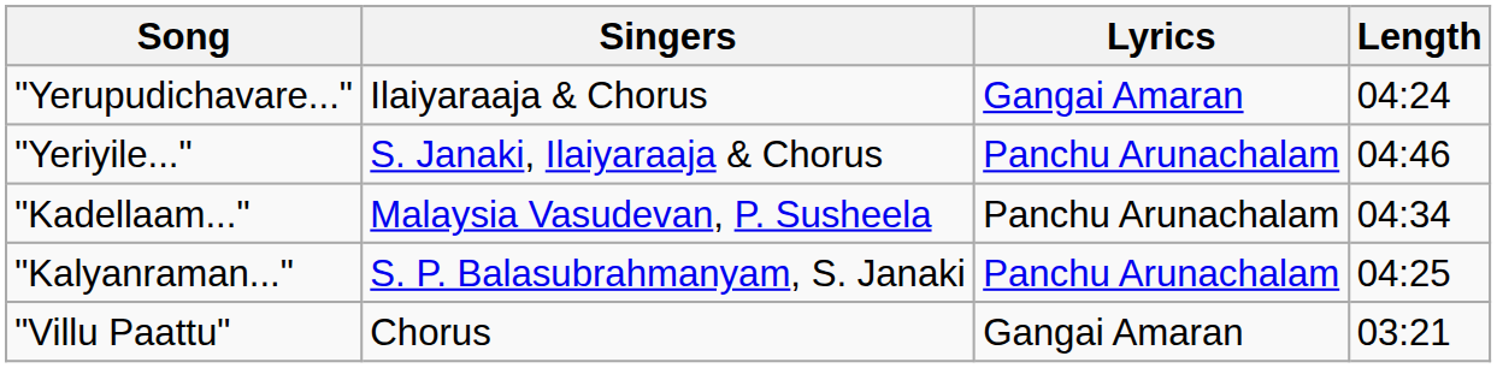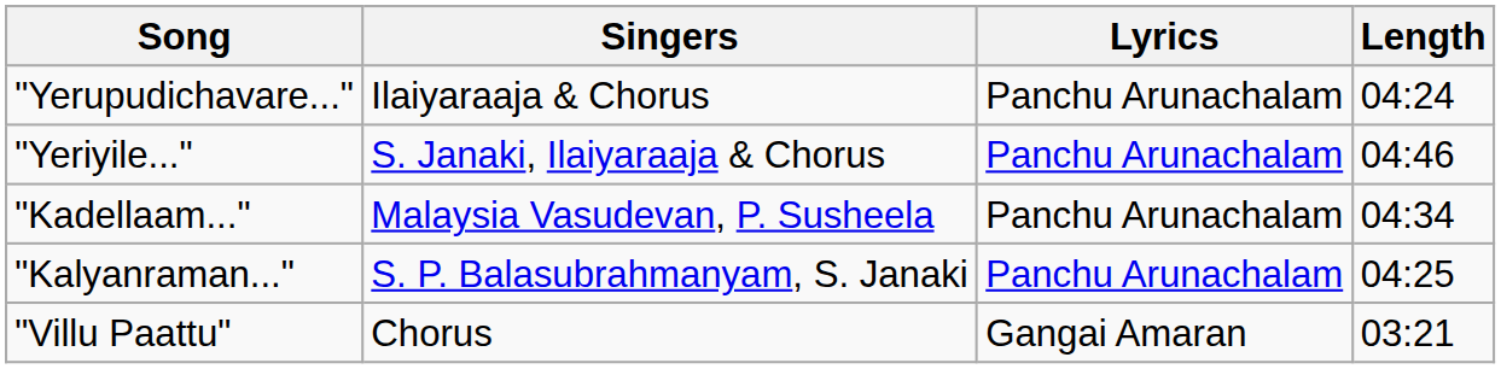"Yerupudichavare..." | Lyrics: Gangai Amaran -> Panchu Arunachalam
